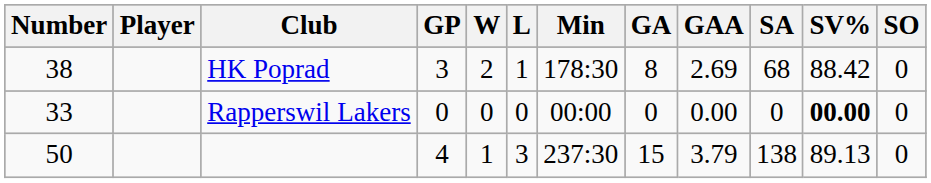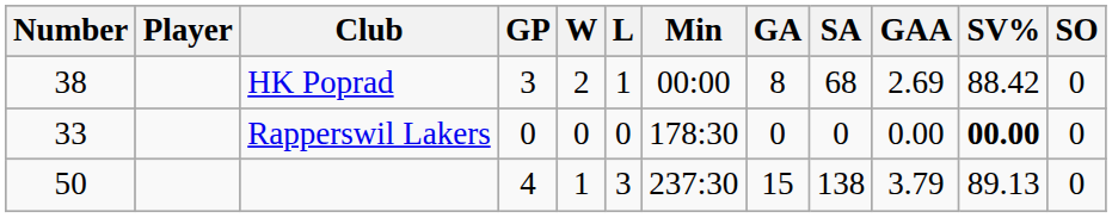columns swapped: GAA <-> SA
HK Poprad | Min: 178:30 -> 00:00
Rapperswil Lakers | Min: 00:00 -> 178:30
